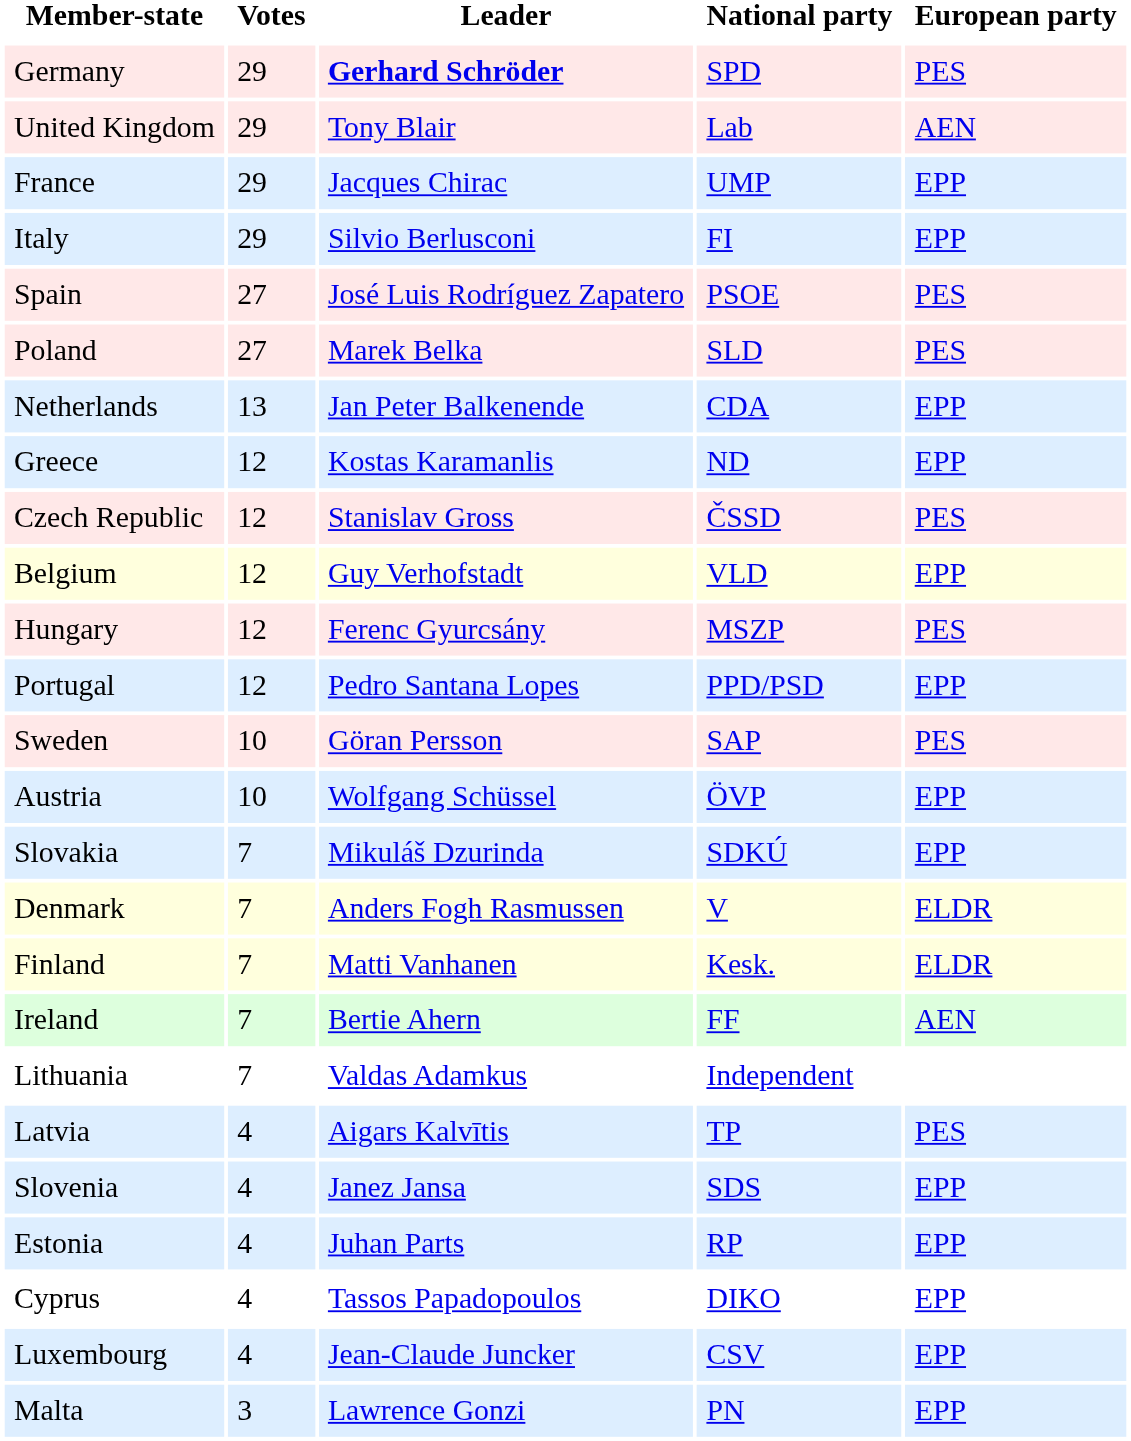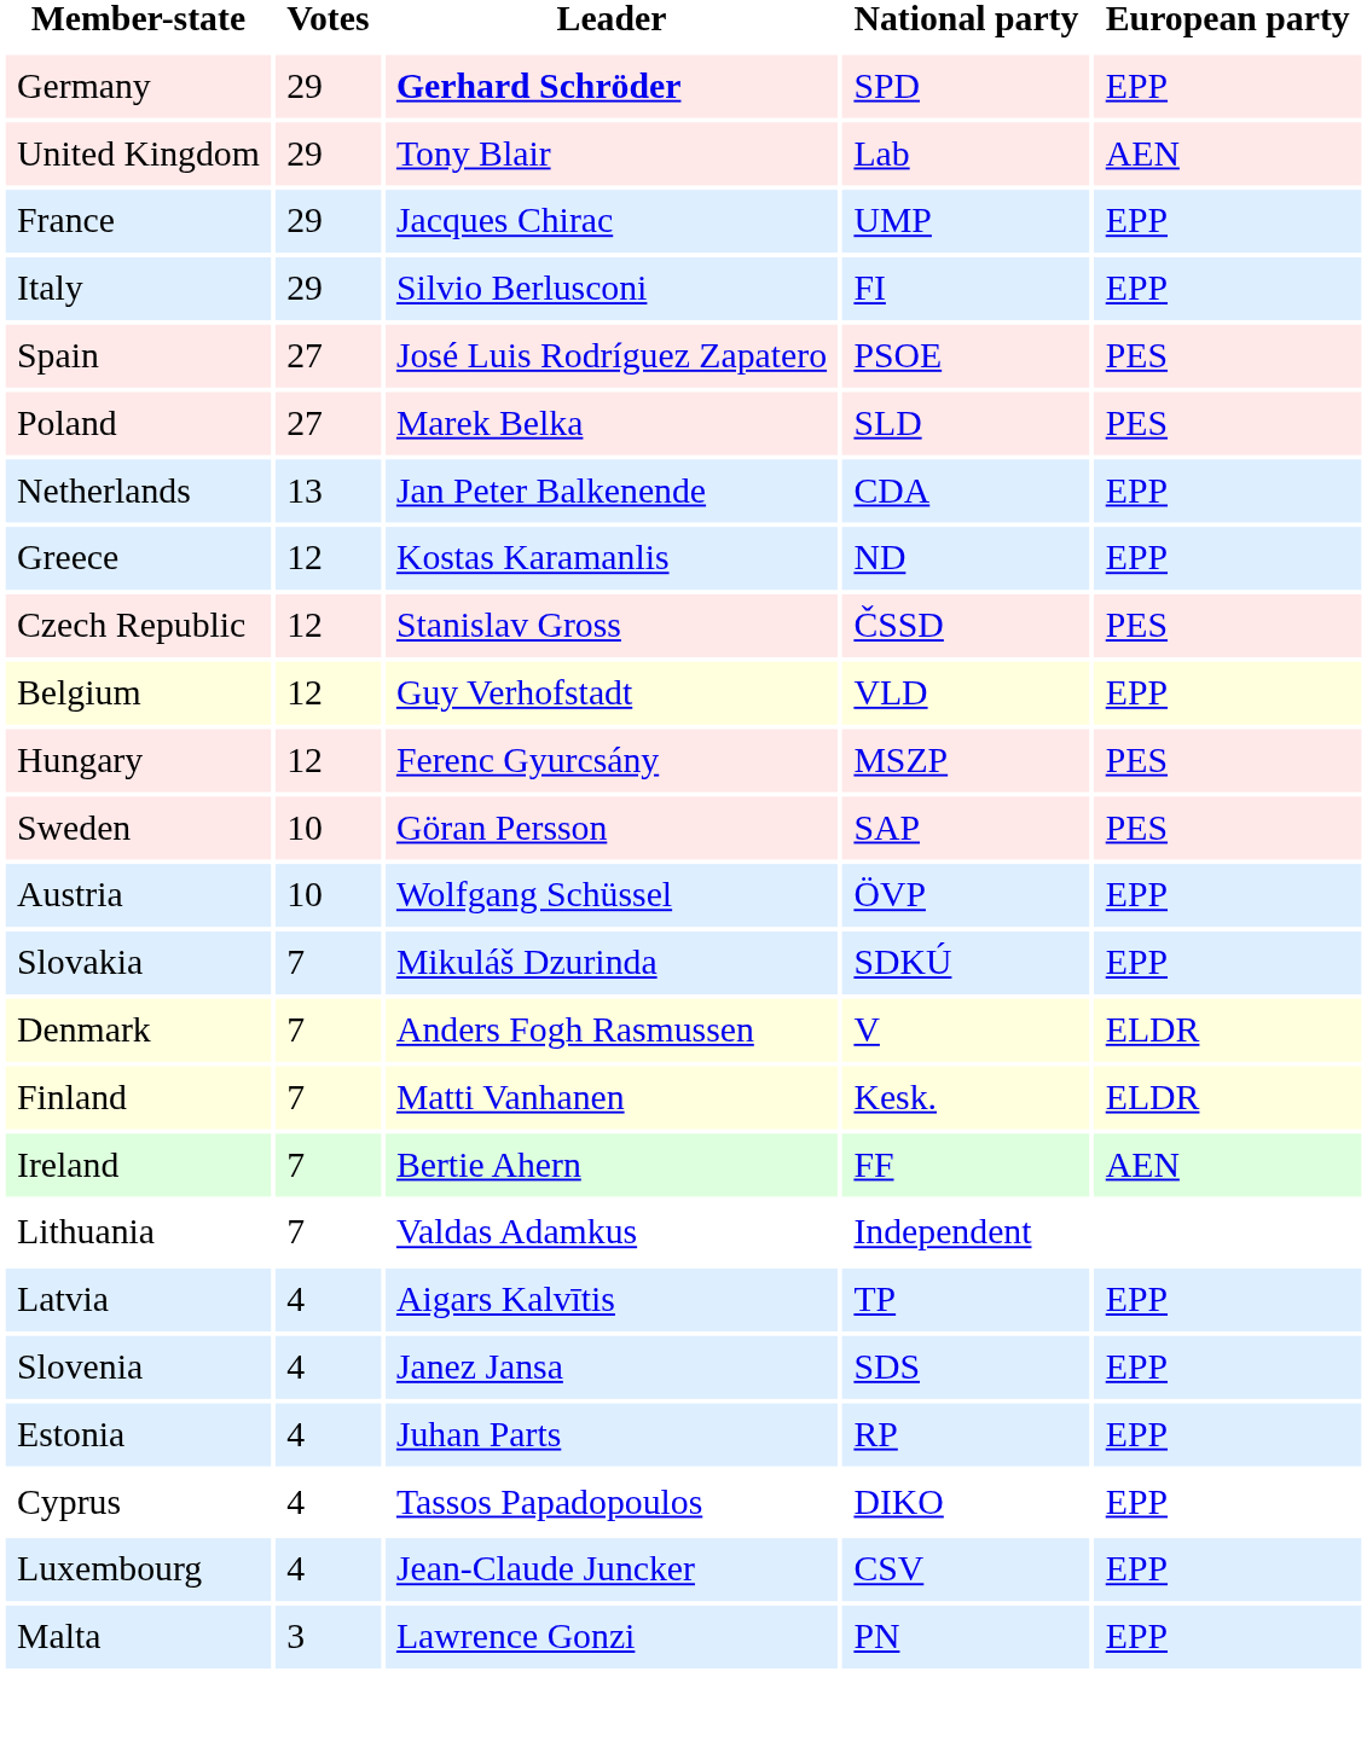Germany | European party: PES -> EPP
- row: Portugal | 12 | Pedro Santana Lopes | PPD/PSD | EPP
Latvia | European party: PES -> EPP
